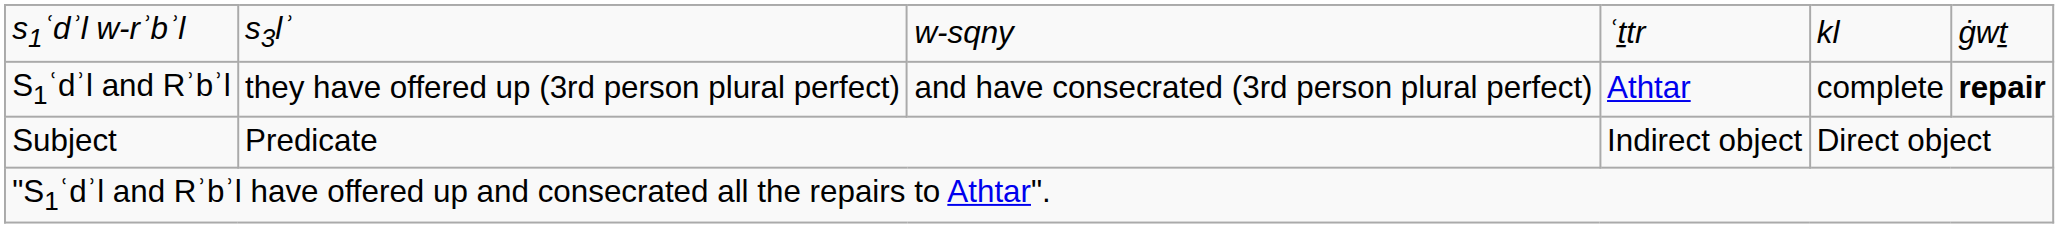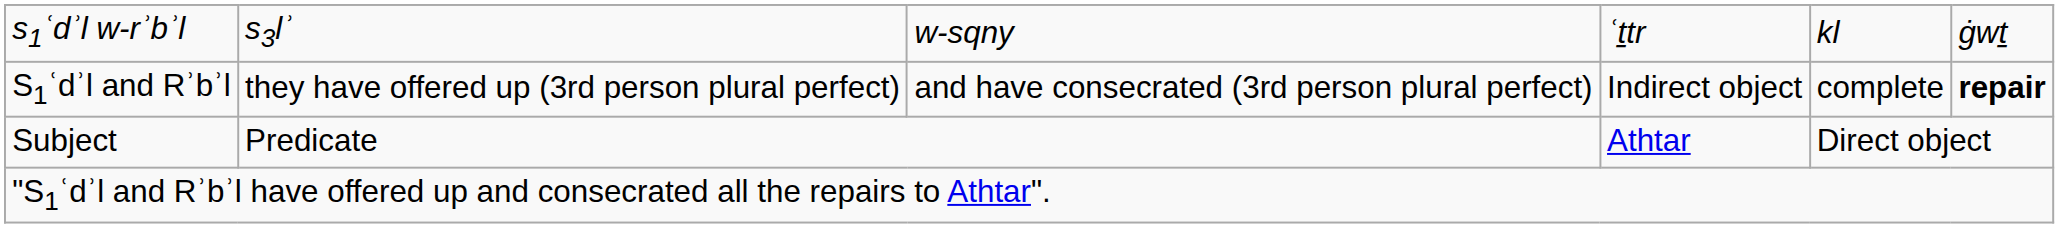S1ʿdʾl and Rʾbʾl | column 4: Athtar -> Indirect object
Subject | column 4: Indirect object -> Athtar
